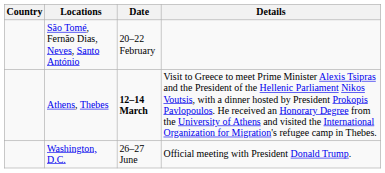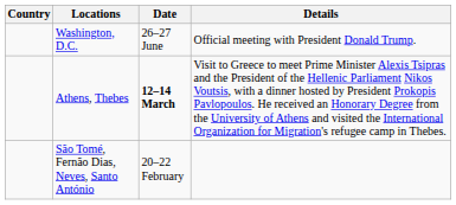rows swapped: São Tomé, Fernão Dias, Neves, Santo António <-> Washington, D.C.
